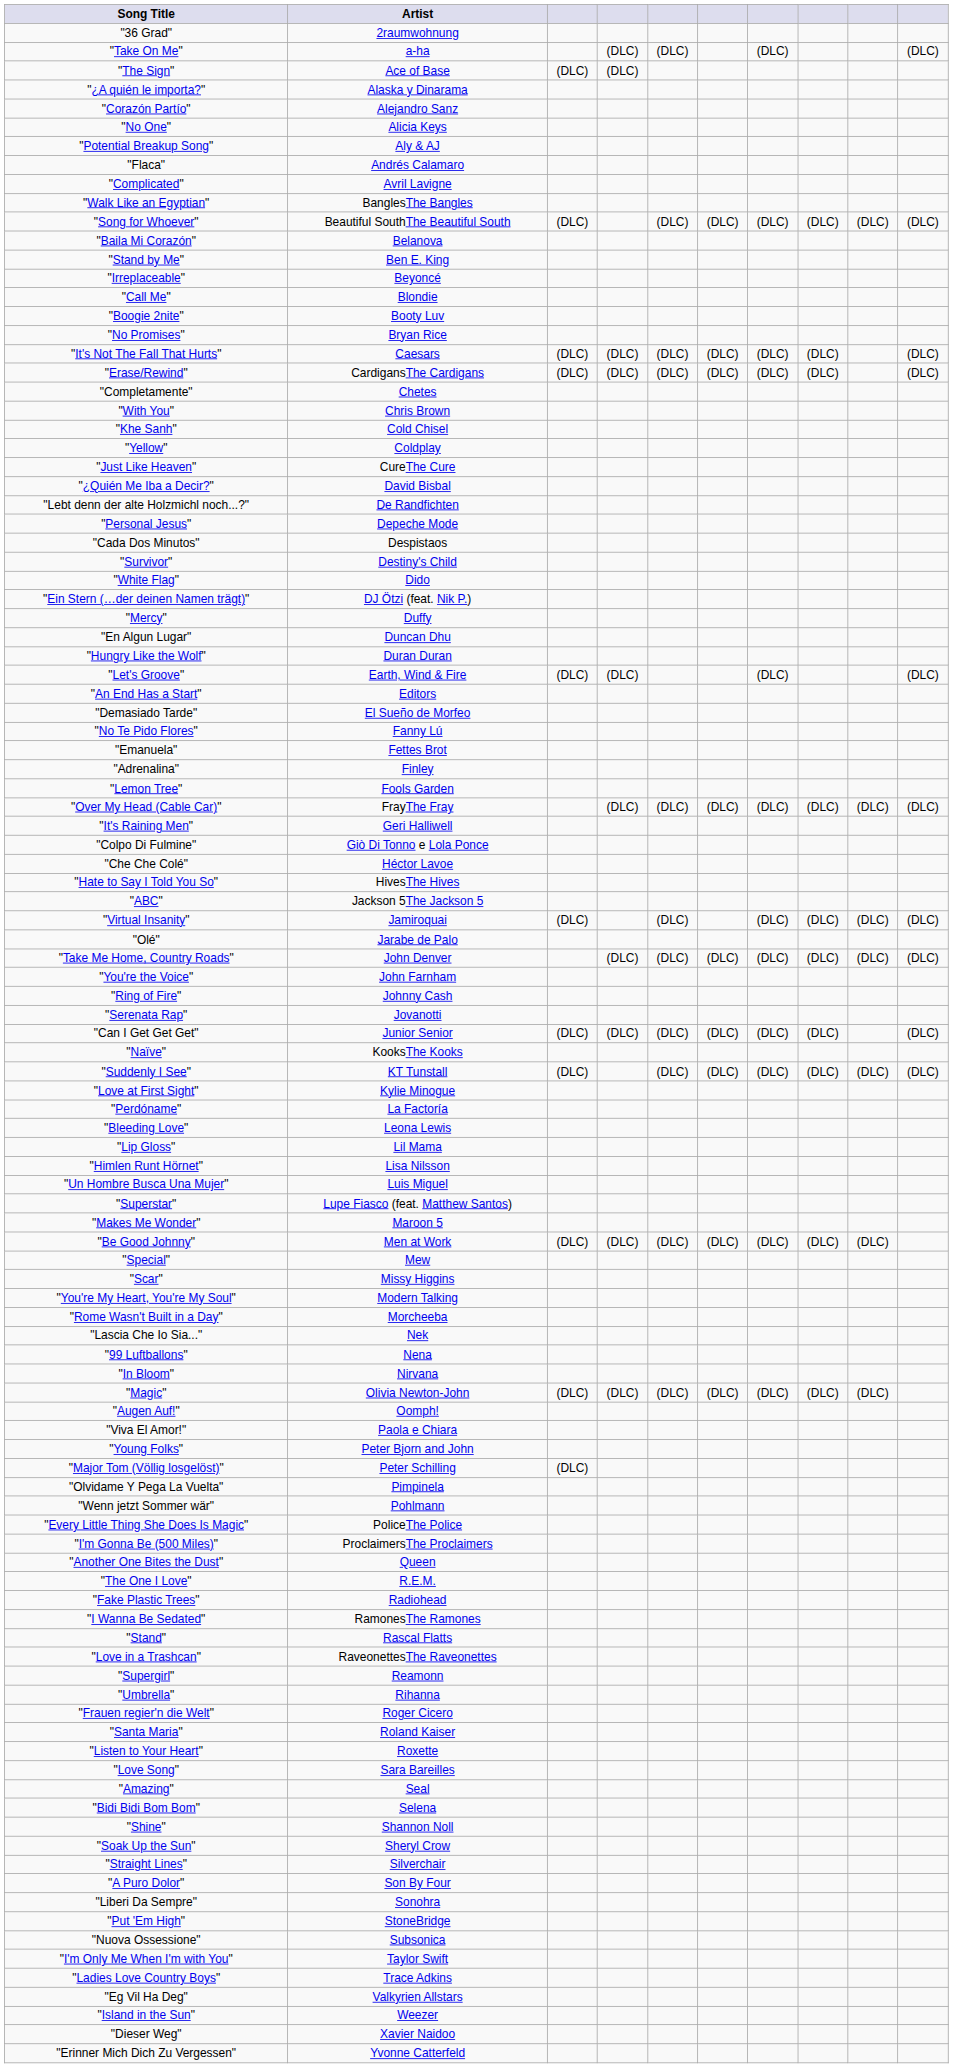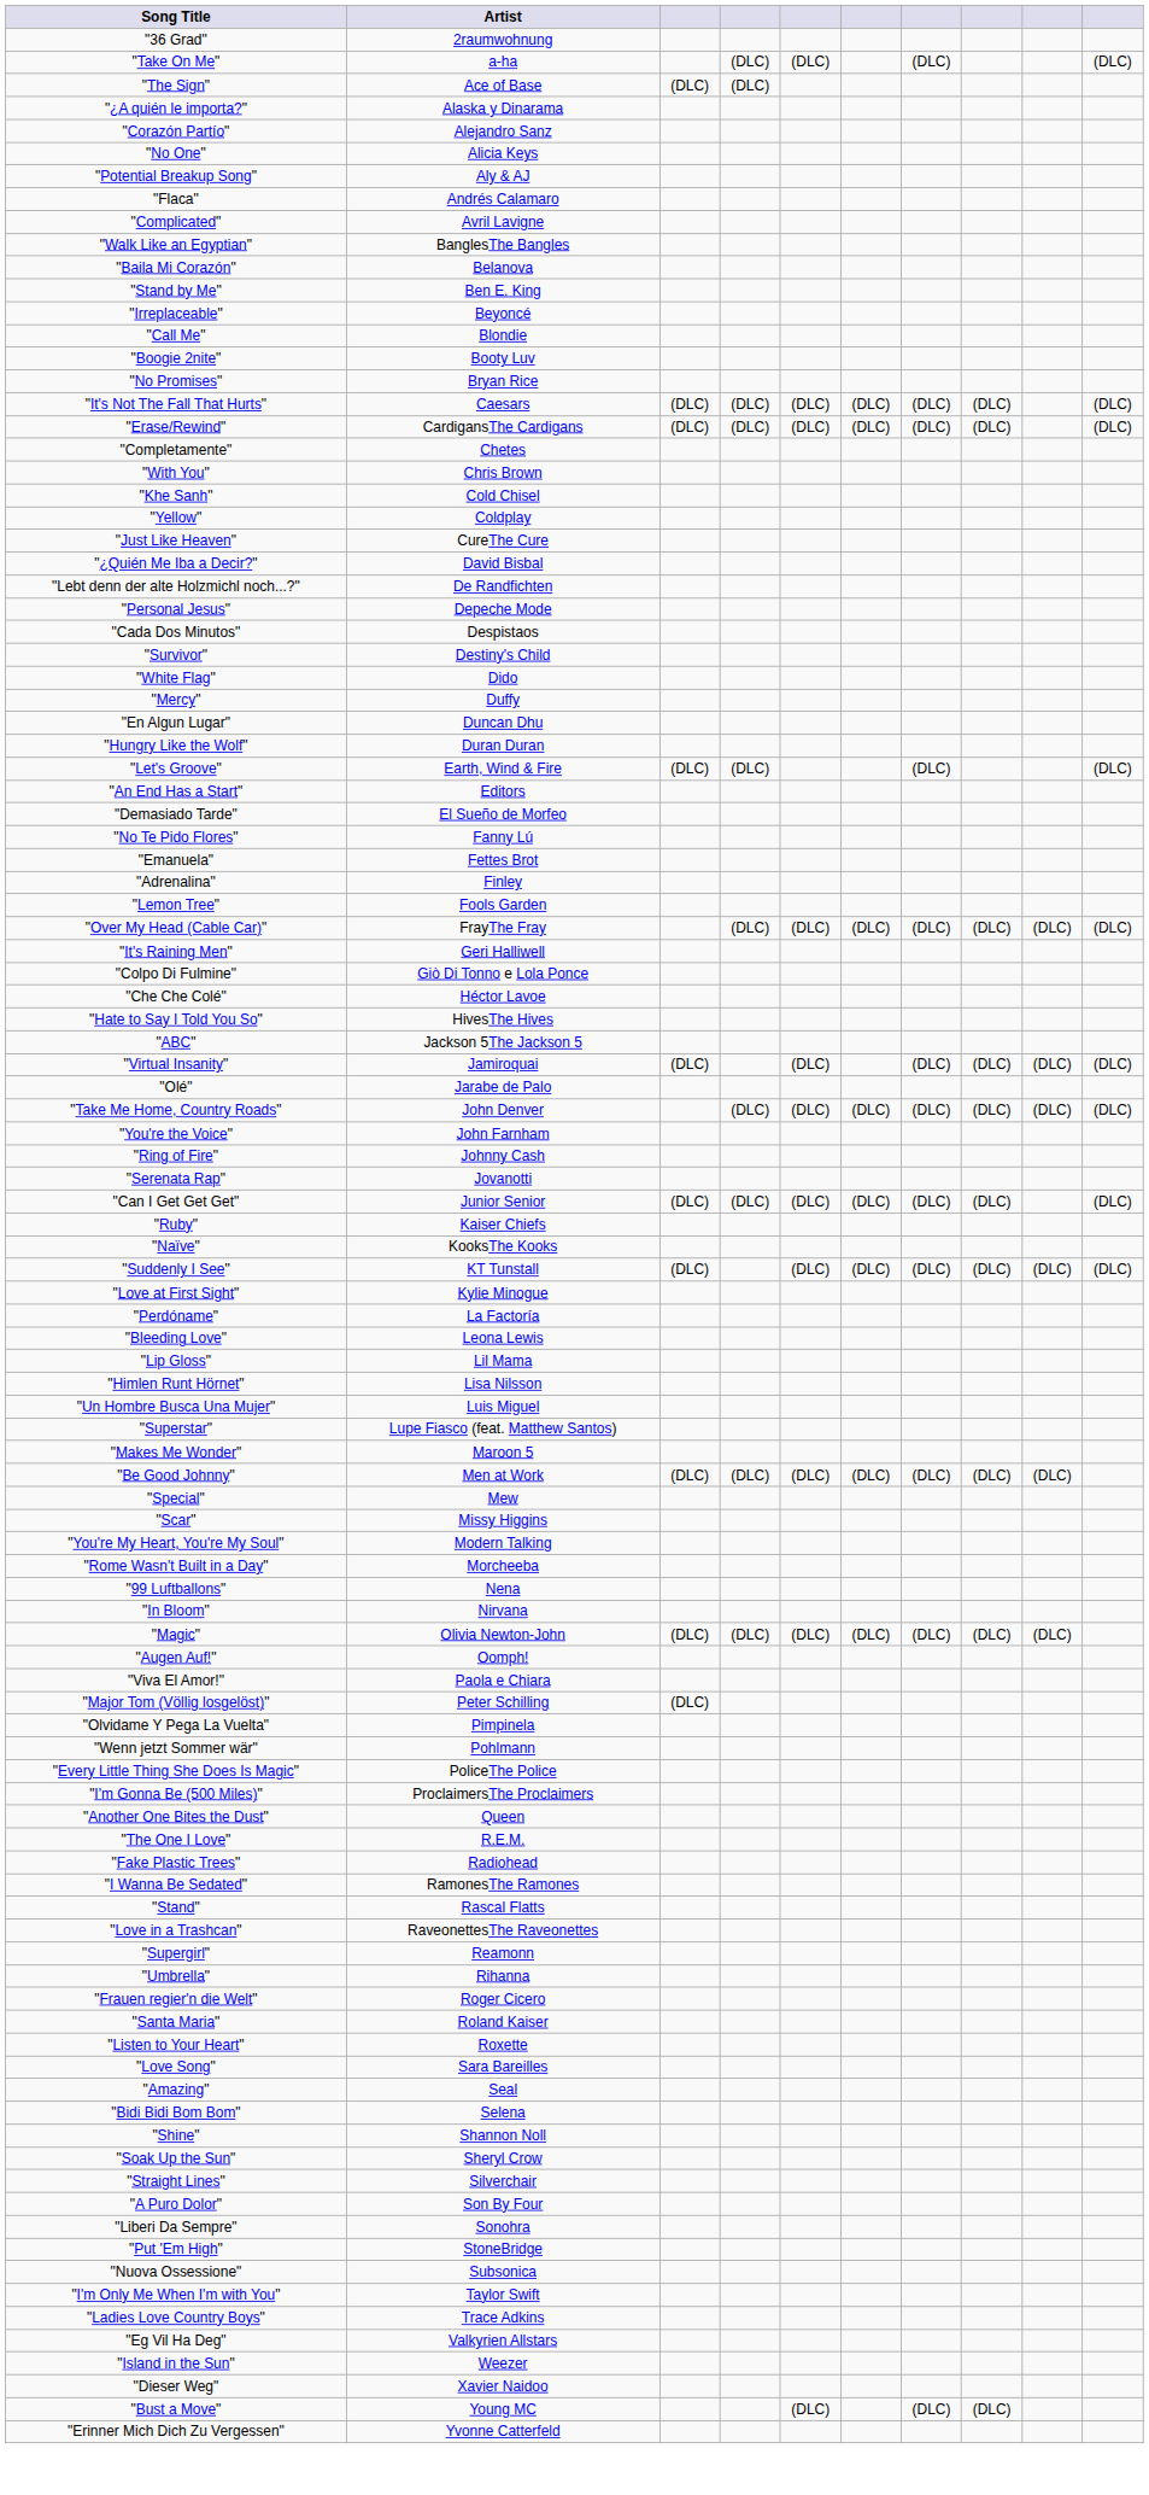- row: "Song for Whoever" | Beautiful SouthThe Beautiful South | (DLC) | (DLC) | (DLC) | (DLC) | (DLC) | (DLC) | (DLC)
- row: "Ein Stern (…der deinen Namen trägt)" | DJ Ötzi (feat. Nik P.)
+ row: "Ruby" | Kaiser Chiefs
- row: "Lascia Che Io Sia..." | Nek
- row: "Young Folks" | Peter Bjorn and John
+ row: "Bust a Move" | Young MC | (DLC) | (DLC) | (DLC)
